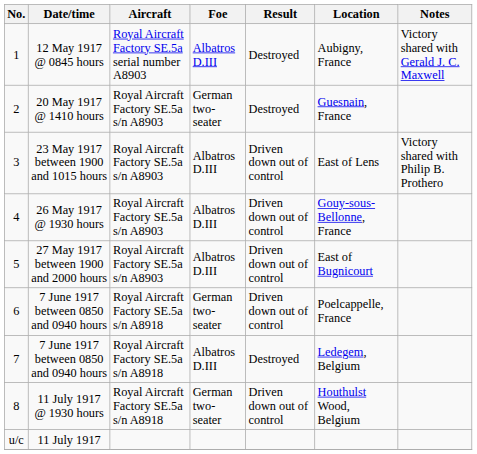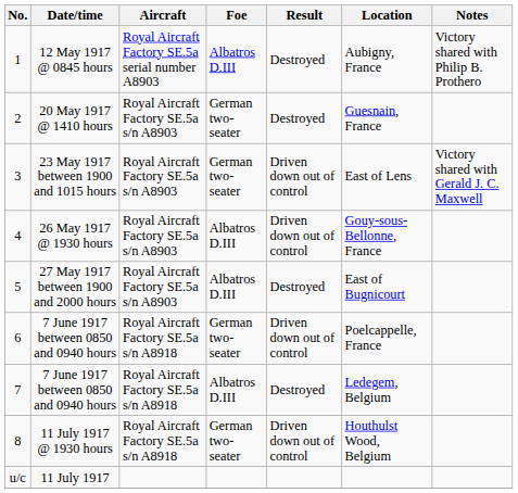1 | Notes: Victory shared with Gerald J. C. Maxwell -> Victory shared with Philip B. Prothero
3 | Foe: Albatros D.III -> German two-seater
3 | Notes: Victory shared with Philip B. Prothero -> Victory shared with Gerald J. C. Maxwell
5 | Result: Driven down out of control -> Destroyed
